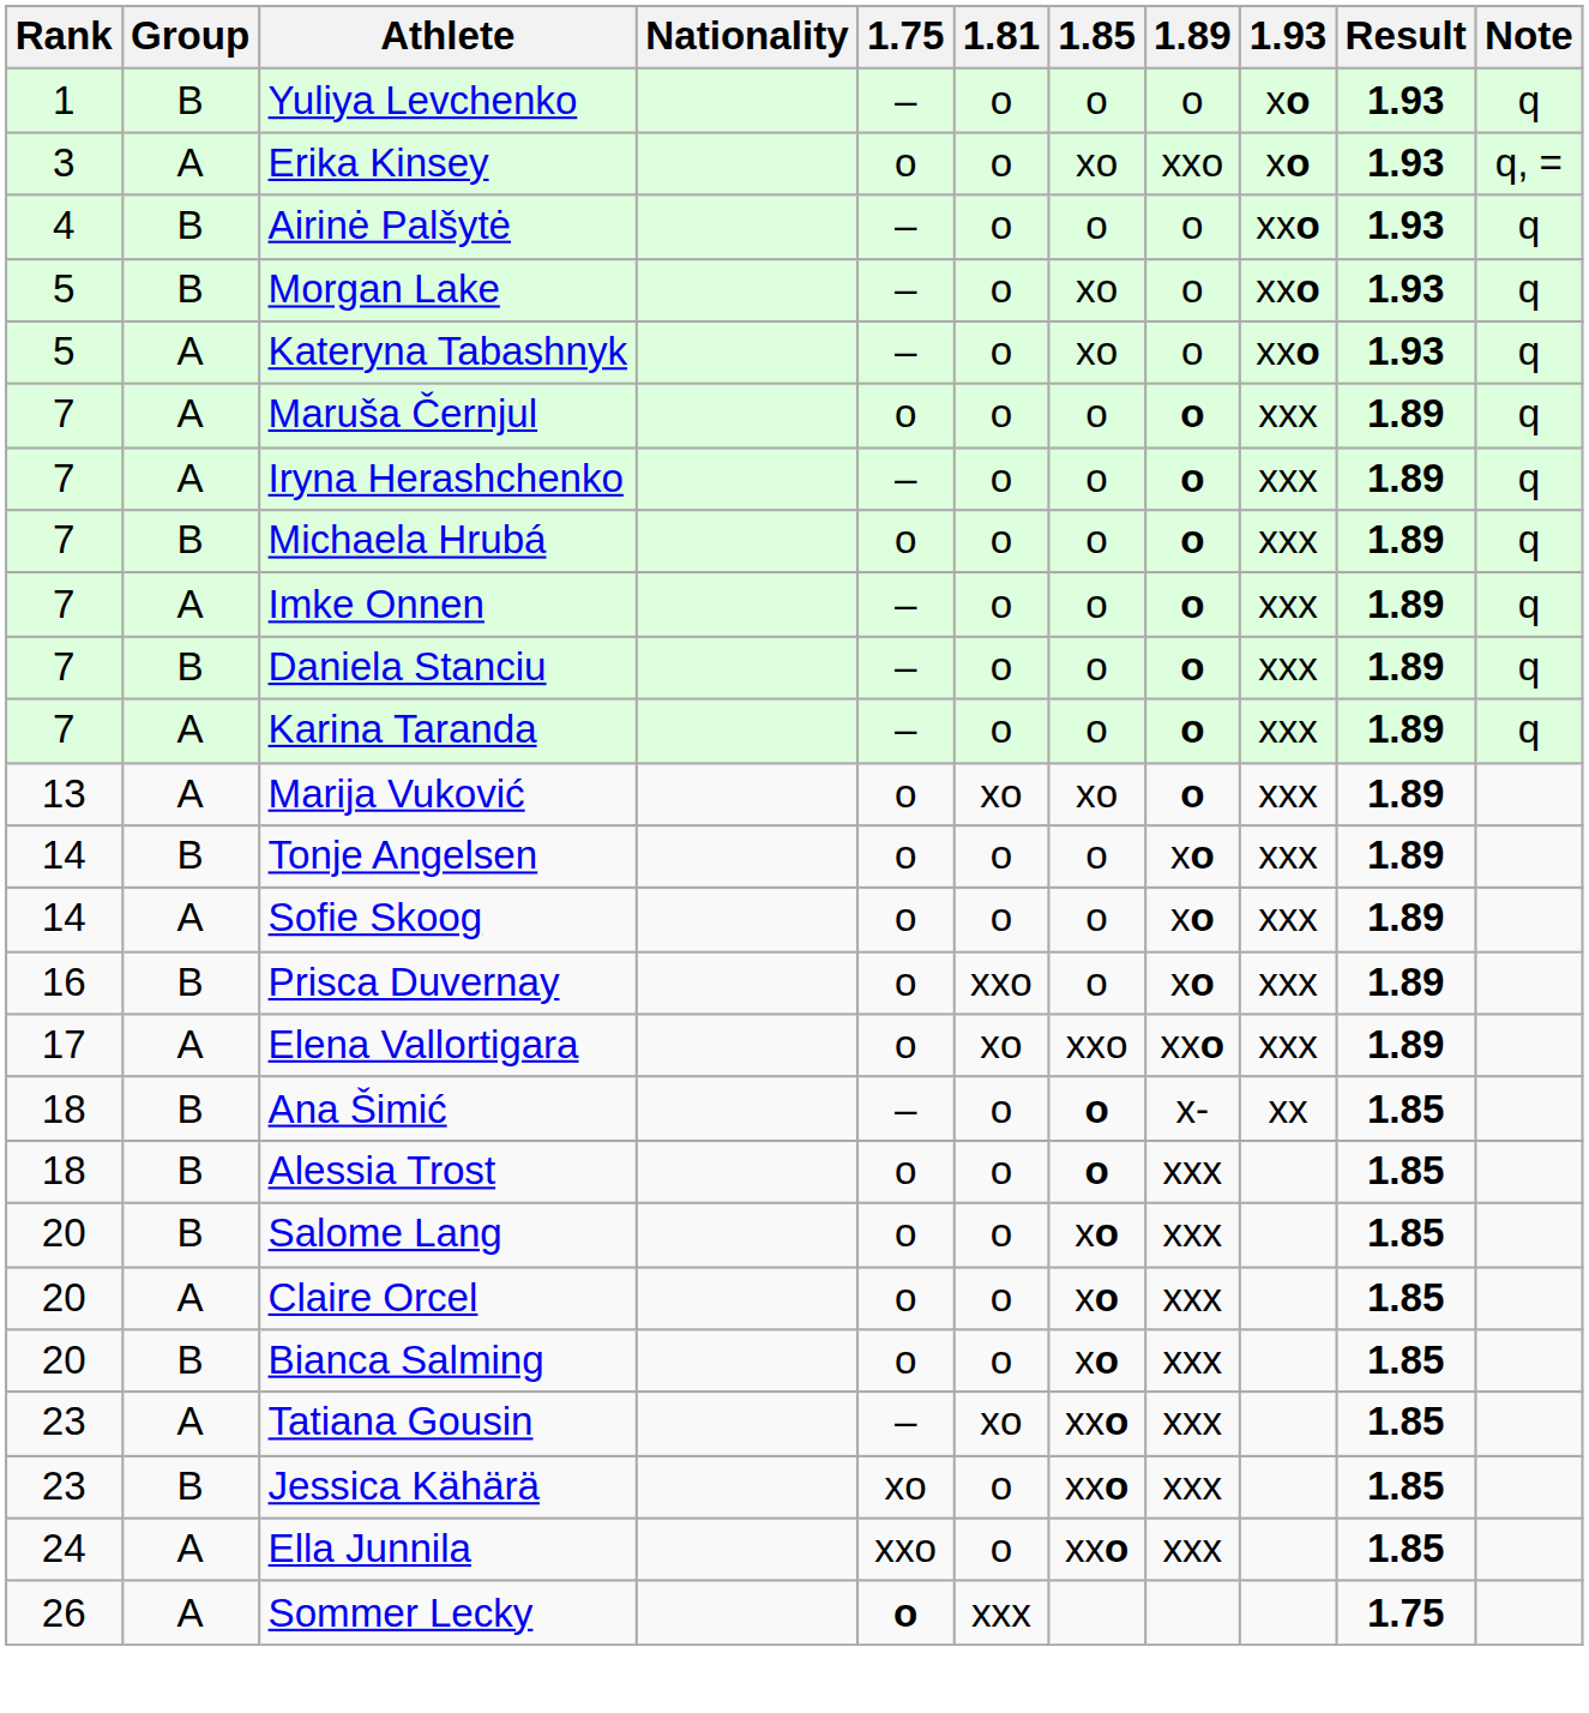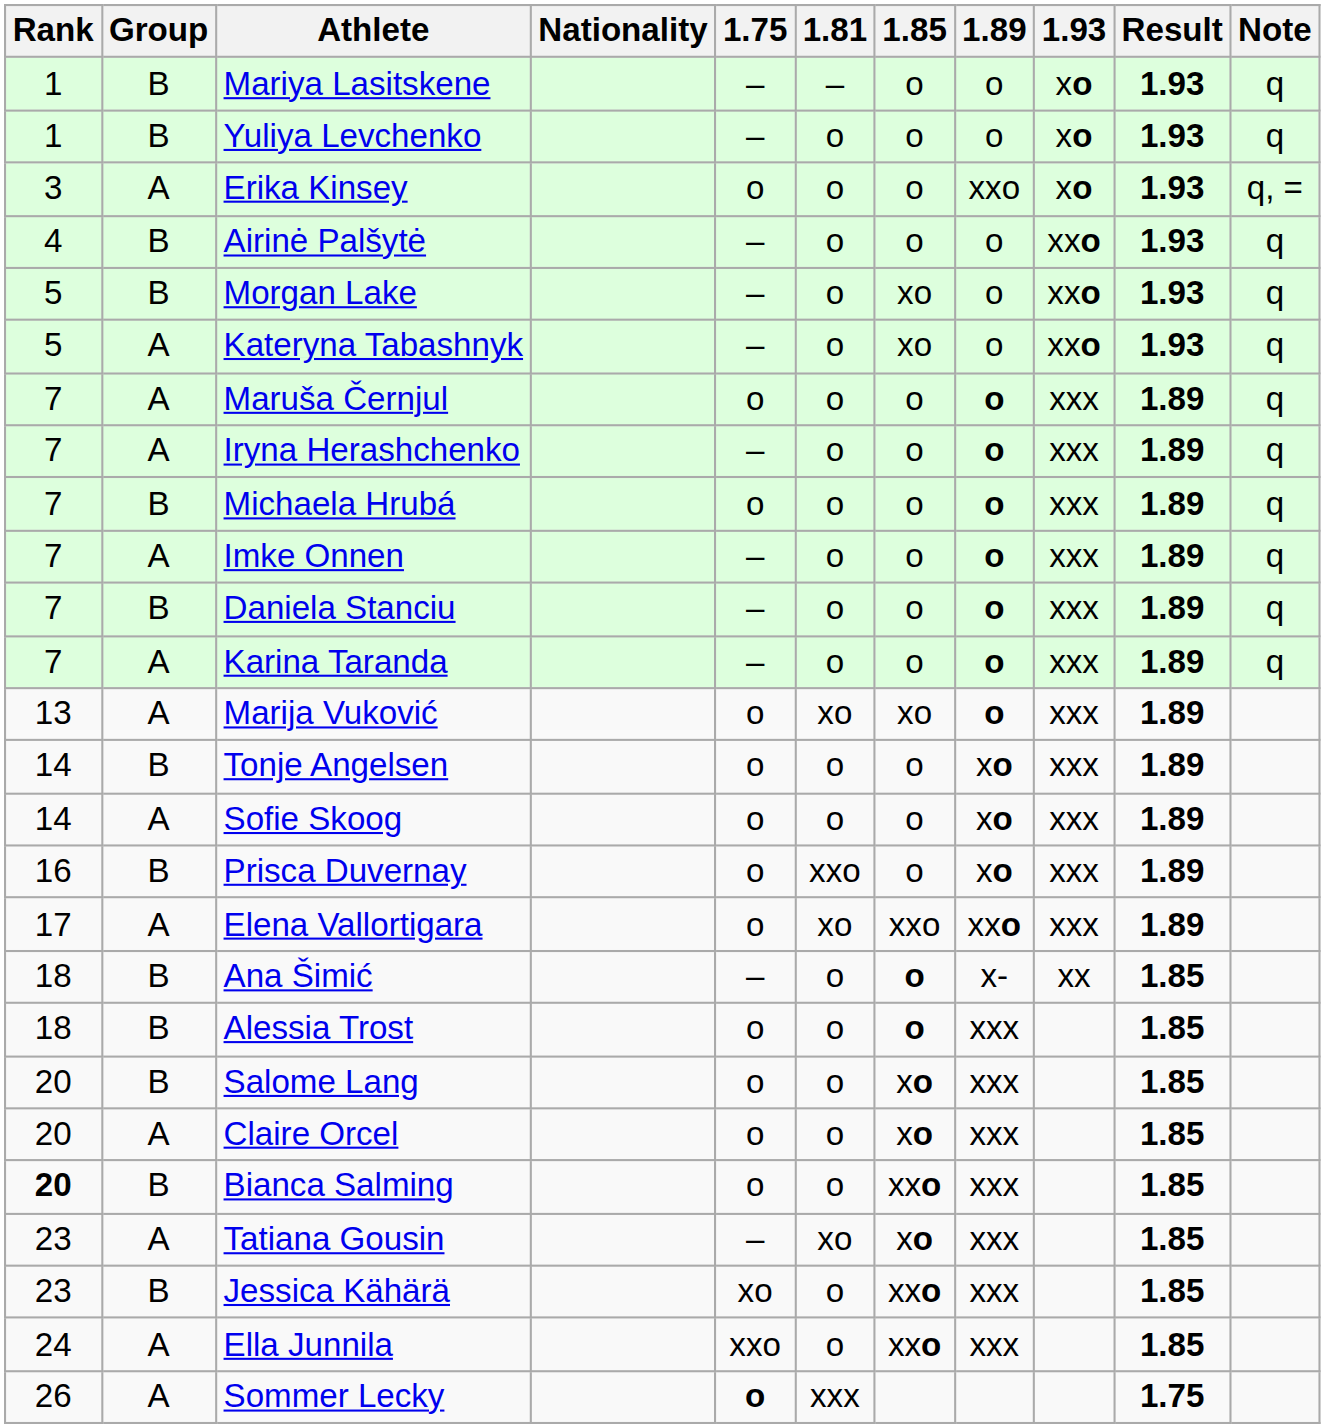+ row: 1 | B | Mariya Lasitskene | – | – | o | o | xo | 1.93 | q
Erika Kinsey | 1.85: xo -> o
Bianca Salming | Rank: normal -> bold
Bianca Salming | 1.85: xo -> xxo
Tatiana Gousin | 1.85: xxo -> xo
